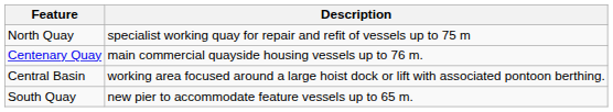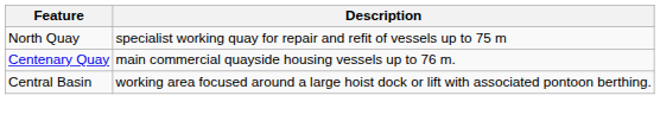- row: South Quay | new pier to accommodate feature vessels up to 65 m.
